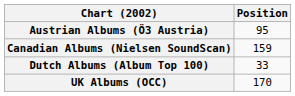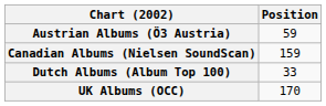Austrian Albums (Ö3 Austria) | Position: 95 -> 59
